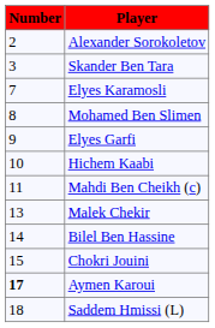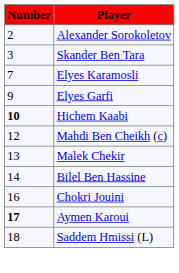- row: 8 | Mohamed Ben Slimen
Hichem Kaabi | Number: normal -> bold
Mahdi Ben Cheikh (c) | Number: 11 -> 12
Chokri Jouini | Number: 15 -> 16
